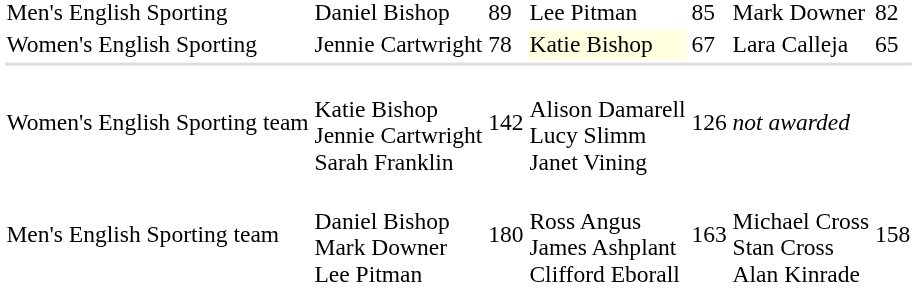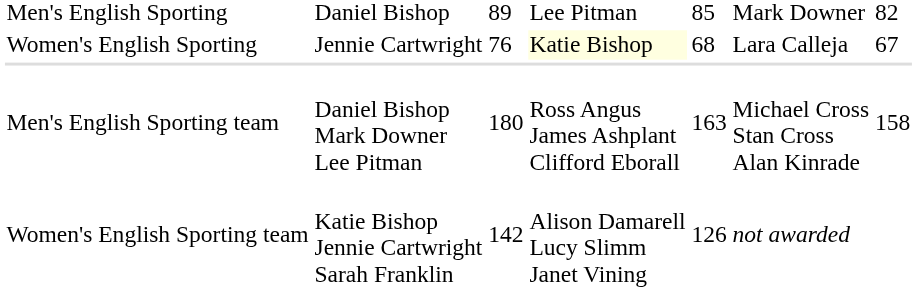Women's English Sporting | column 3: 78 -> 76
Women's English Sporting | column 5: 67 -> 68
Women's English Sporting | column 7: 65 -> 67
rows swapped: Men's English Sporting team <-> Women's English Sporting team
